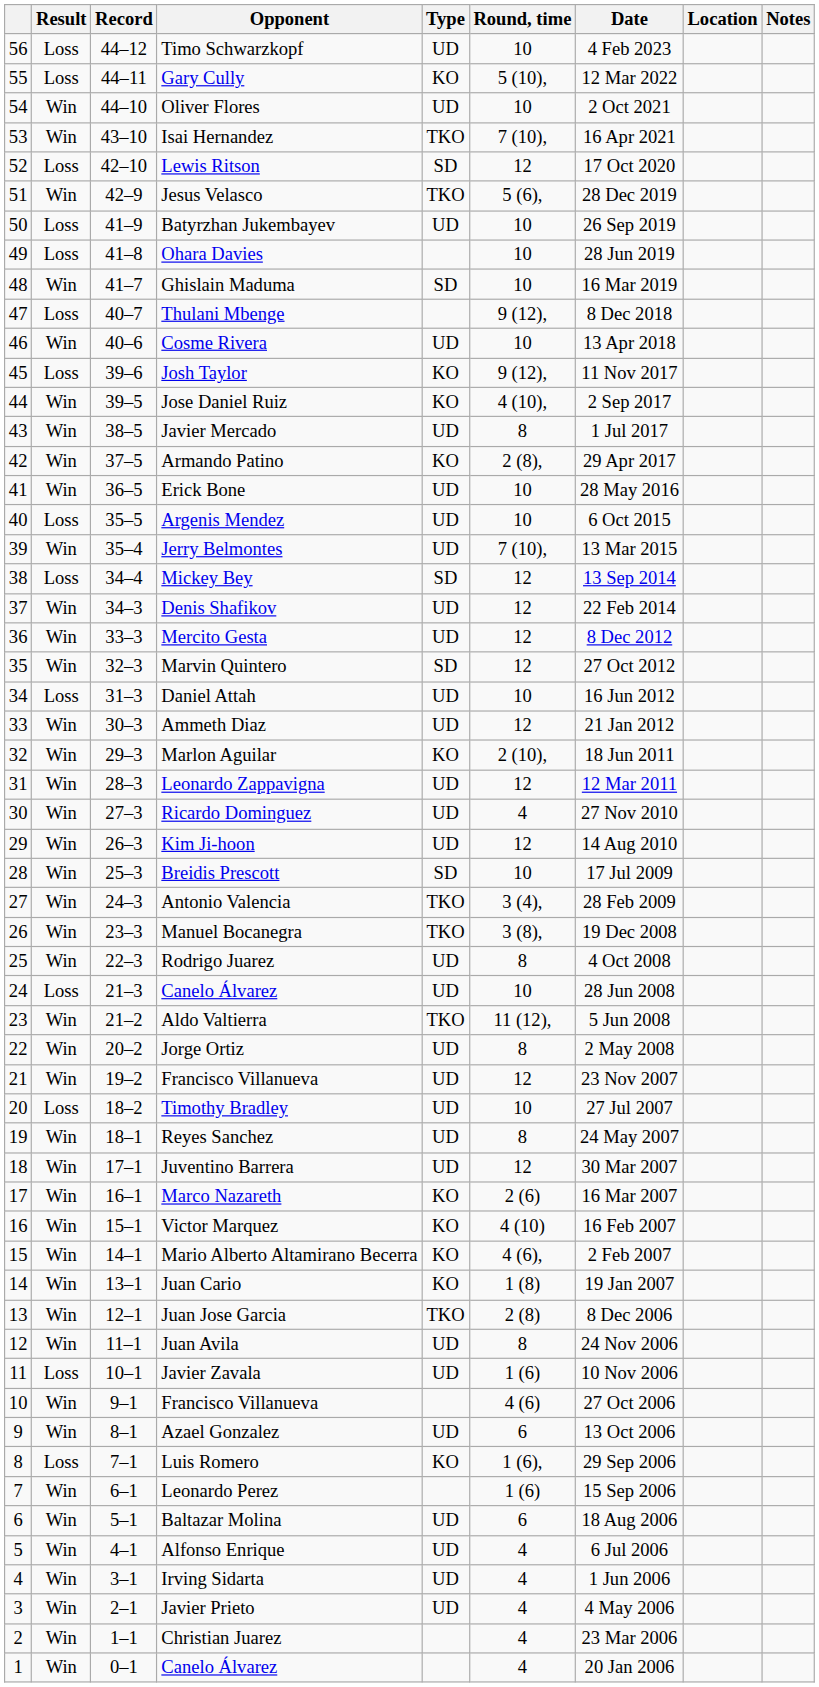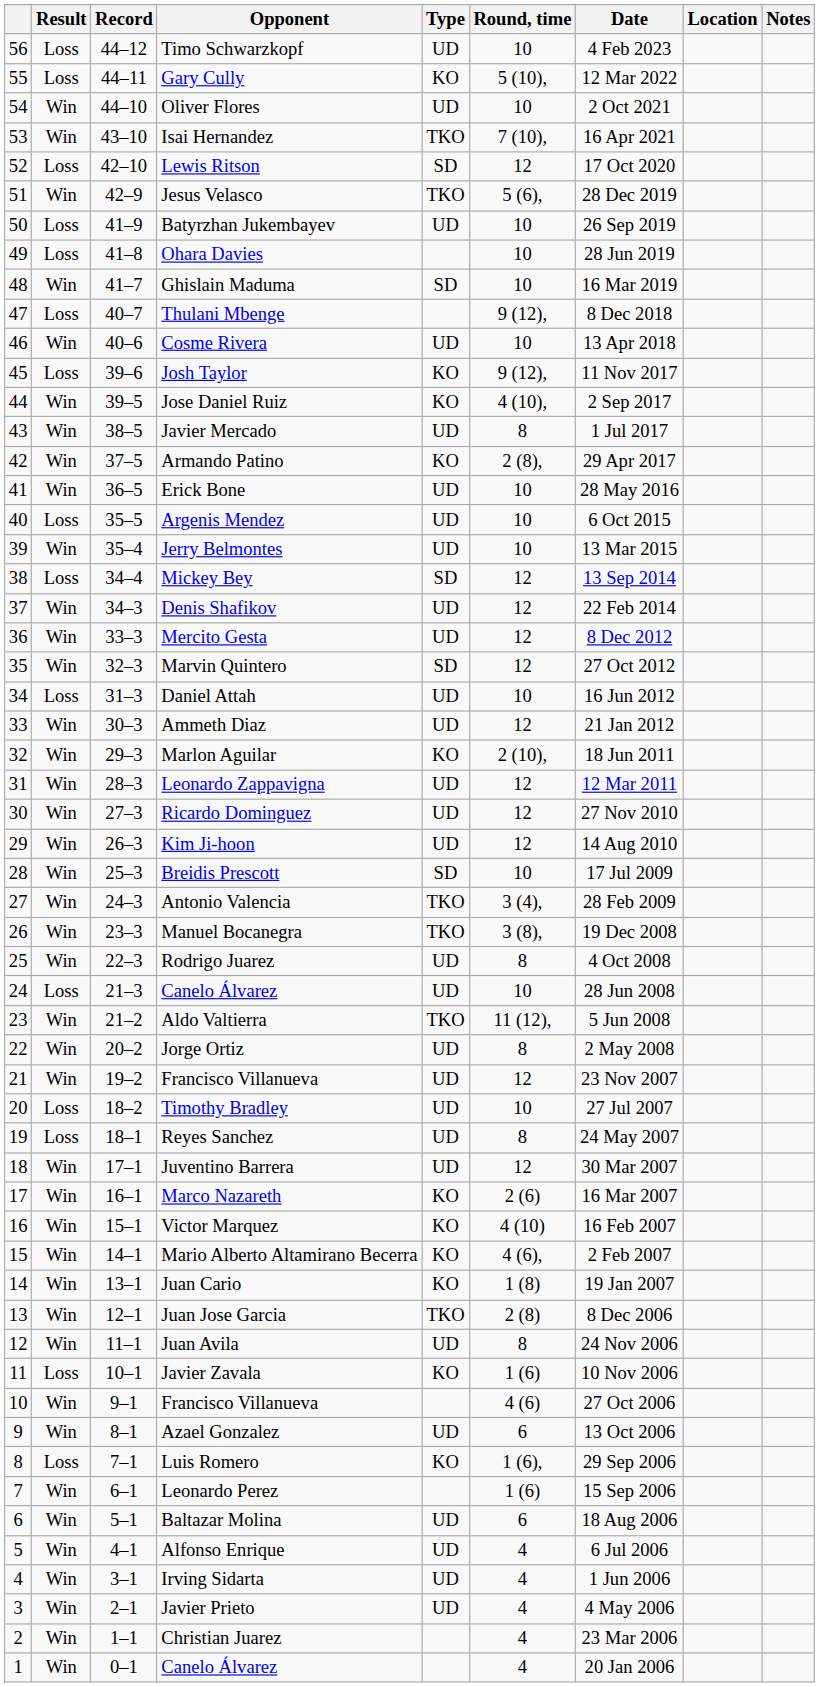Jerry Belmontes | Round, time: 7 (10), -> 10
Ricardo Dominguez | Round, time: 4 -> 12
Reyes Sanchez | Result: Win -> Loss
Javier Zavala | Type: UD -> KO
